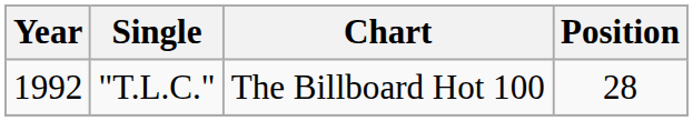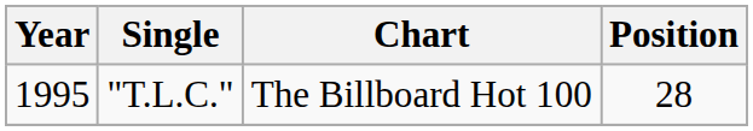"T.L.C." | Year: 1992 -> 1995
